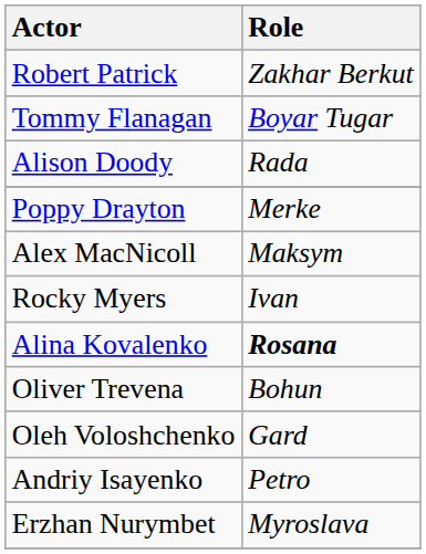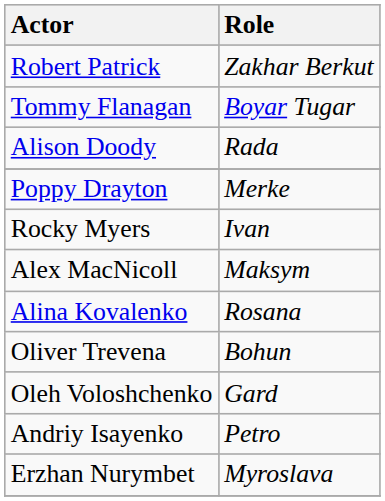rows swapped: Alex MacNicoll <-> Rocky Myers
Alina Kovalenko | Role: bold -> normal
